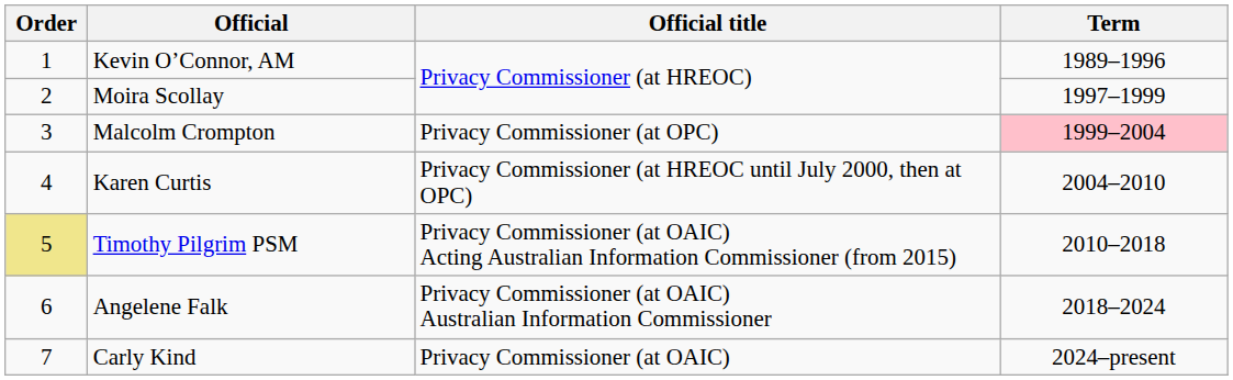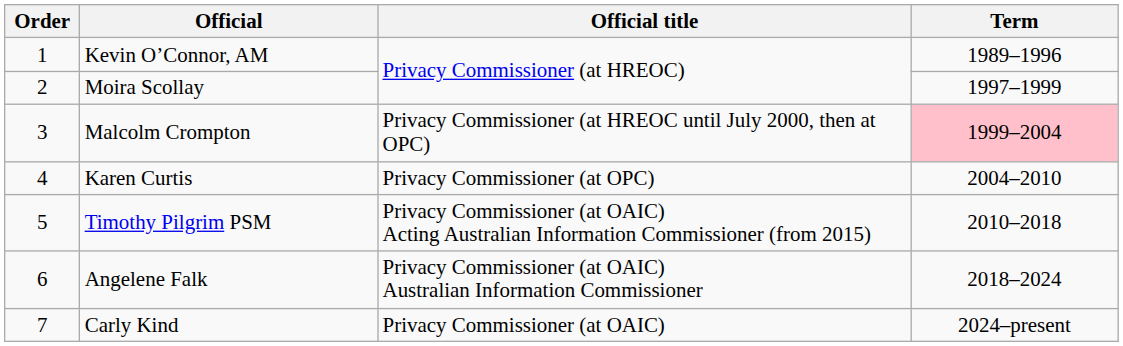Malcolm Crompton | Official title: Privacy Commissioner (at OPC) -> Privacy Commissioner (at HREOC until July 2000, then at OPC)
Karen Curtis | Official title: Privacy Commissioner (at HREOC until July 2000, then at OPC) -> Privacy Commissioner (at OPC)
Timothy Pilgrim PSM | Order: khaki background -> no background
